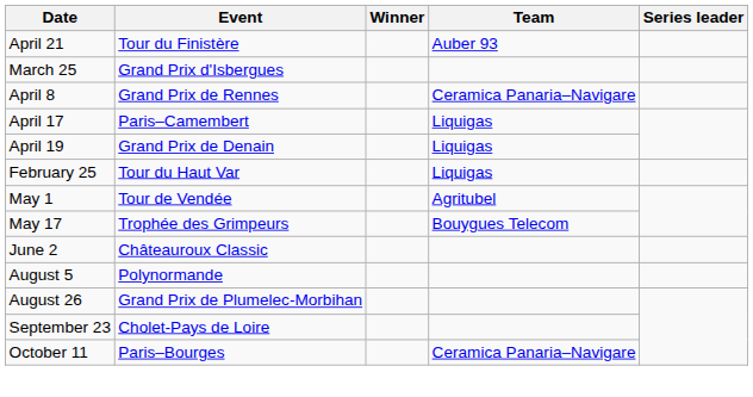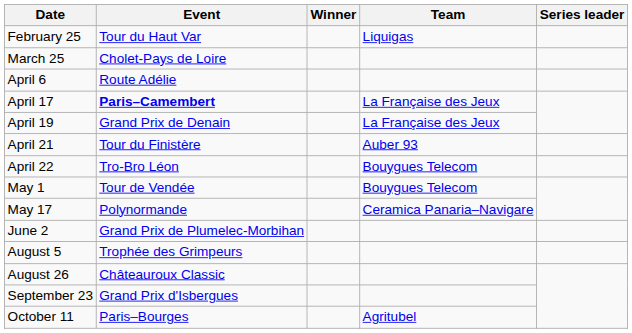rows swapped: February 25 <-> April 21
March 25 | Event: Grand Prix d'Isbergues -> Cholet-Pays de Loire
+ row: April 6 | Route Adélie
- row: April 8 | Grand Prix de Rennes | Ceramica Panaria–Navigare
April 17 | Event: normal -> bold
April 17 | Team: Liquigas -> La Française des Jeux
April 19 | Team: Liquigas -> La Française des Jeux
+ row: April 22 | Tro-Bro Léon | Bouygues Telecom
May 1 | Team: Agritubel -> Bouygues Telecom
May 17 | Event: Trophée des Grimpeurs -> Polynormande
May 17 | Team: Bouygues Telecom -> Ceramica Panaria–Navigare
June 2 | Event: Châteauroux Classic -> Grand Prix de Plumelec-Morbihan
August 5 | Event: Polynormande -> Trophée des Grimpeurs
August 26 | Event: Grand Prix de Plumelec-Morbihan -> Châteauroux Classic
September 23 | Event: Cholet-Pays de Loire -> Grand Prix d'Isbergues
October 11 | Team: Ceramica Panaria–Navigare -> Agritubel
